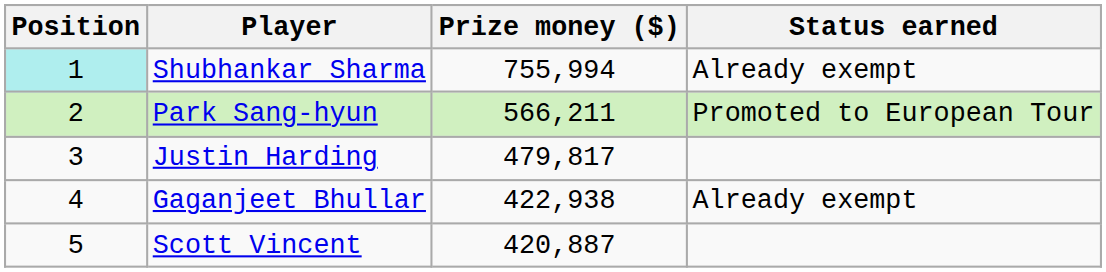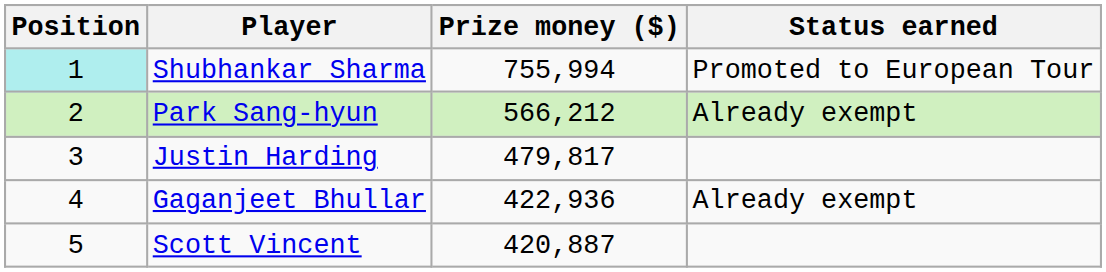Shubhankar Sharma | Status earned: Already exempt -> Promoted to European Tour
Park Sang-hyun | Prize money ($): 566,211 -> 566,212
Park Sang-hyun | Status earned: Promoted to European Tour -> Already exempt
Gaganjeet Bhullar | Prize money ($): 422,938 -> 422,936
